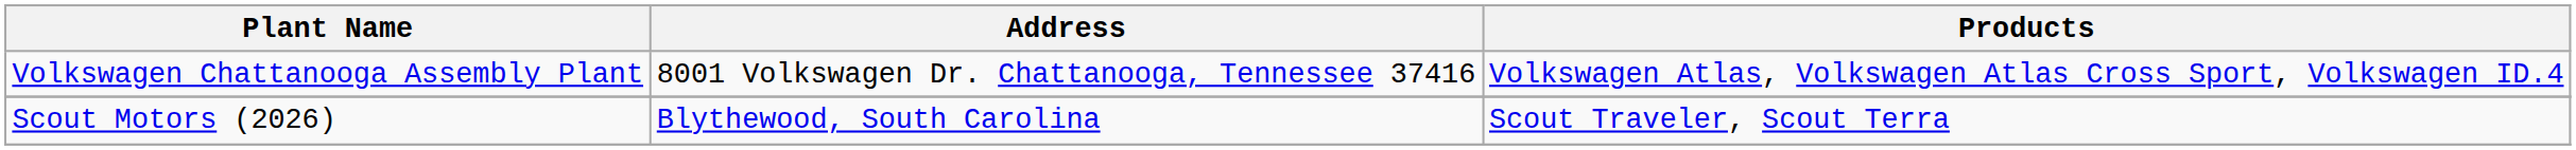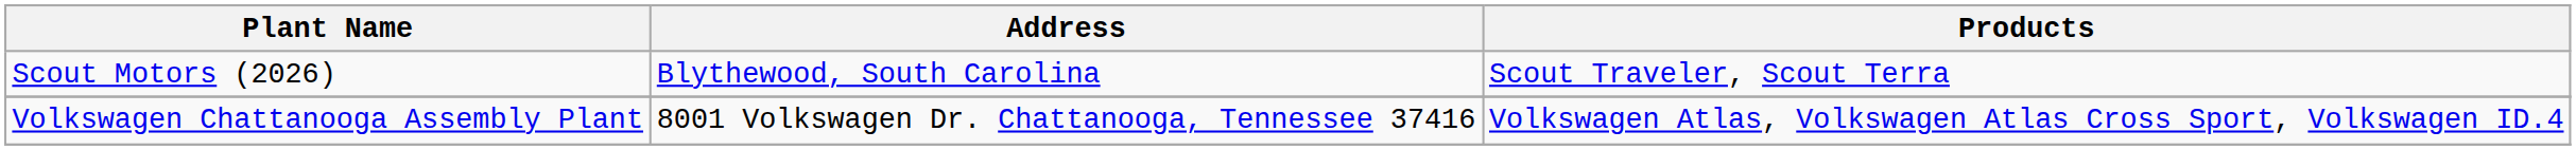rows swapped: Volkswagen Chattanooga Assembly Plant <-> Scout Motors (2026)
